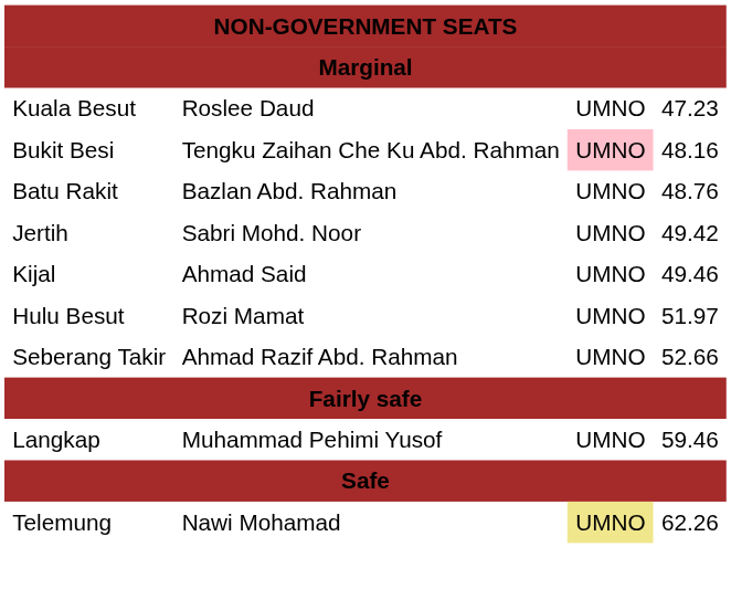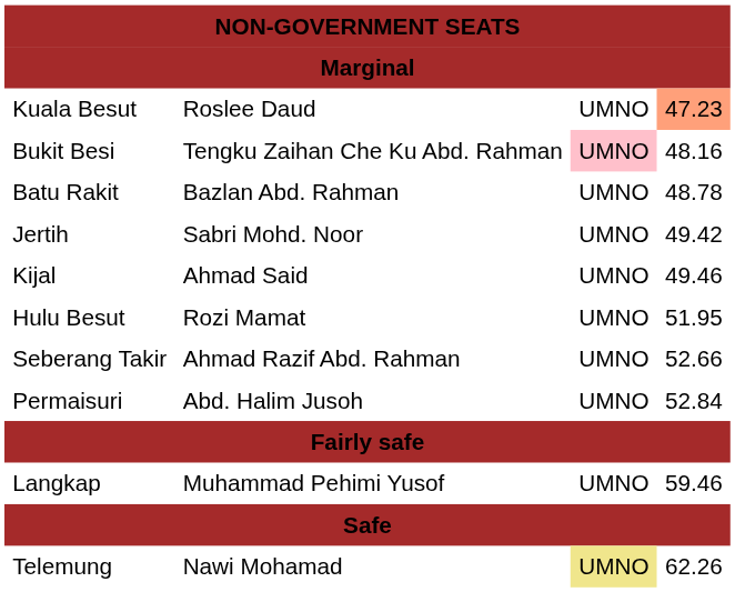Kuala Besut | column 4: no background -> lightsalmon background
Batu Rakit | column 4: 48.76 -> 48.78
Hulu Besut | column 4: 51.97 -> 51.95
+ row: Permaisuri | Abd. Halim Jusoh | UMNO | 52.84
